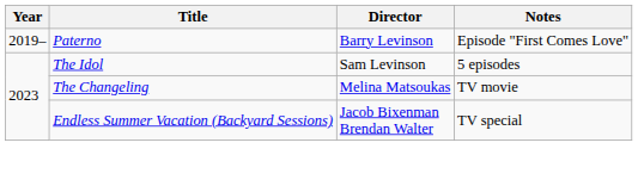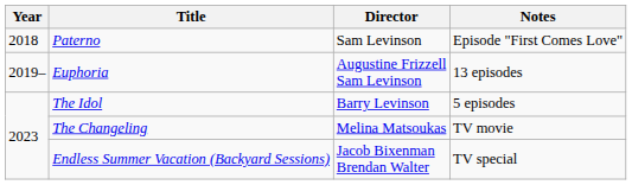Paterno | Year: 2019– -> 2018
Paterno | Director: Barry Levinson -> Sam Levinson
+ row: 2019– | Euphoria | Augustine Frizzell Sam Levinson | 13 episodes
The Idol | Director: Sam Levinson -> Barry Levinson
